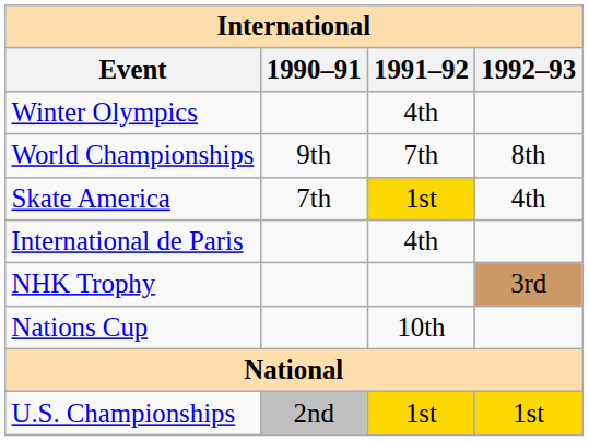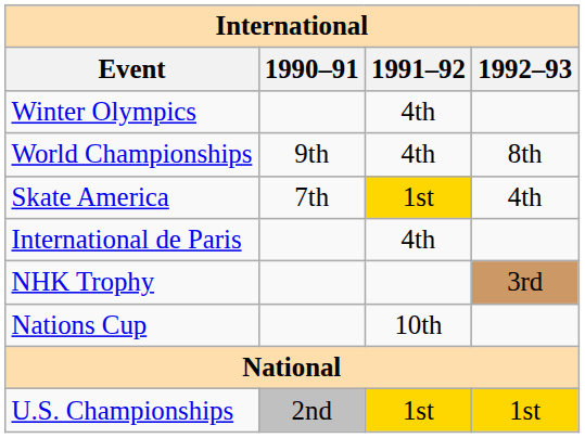World Championships | 1991–92: 7th -> 4th
